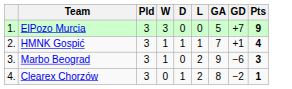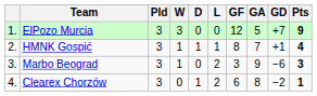+ column: GF | 12 | 8 | 3 | 6
